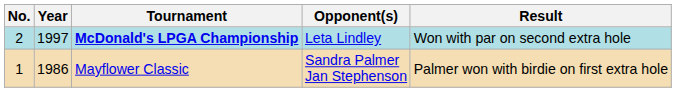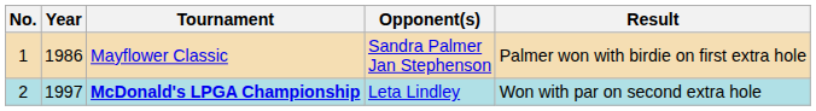rows swapped: Mayflower Classic <-> McDonald's LPGA Championship
